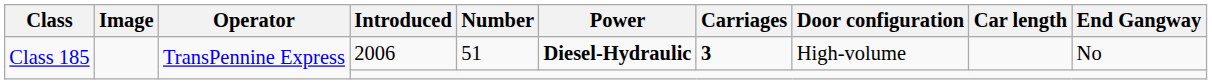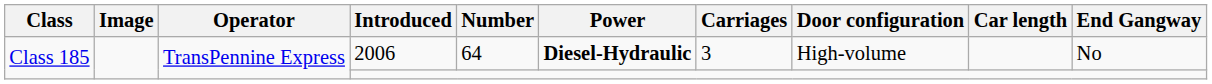2006 | Number: 51 -> 64
2006 | Carriages: bold -> normal
